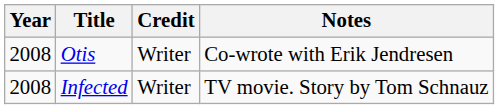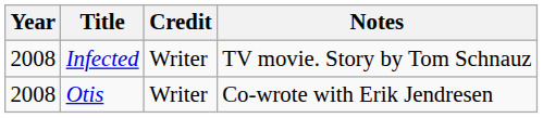rows swapped: Infected <-> Otis
